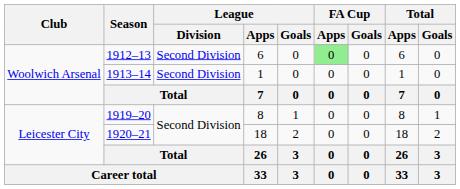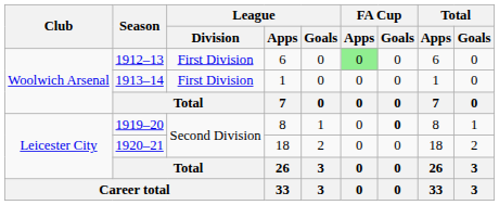1912–13 | League / Division: Second Division -> First Division
1913–14 | League / Division: Second Division -> First Division
1919–20 | FA Cup / Goals: normal -> bold
